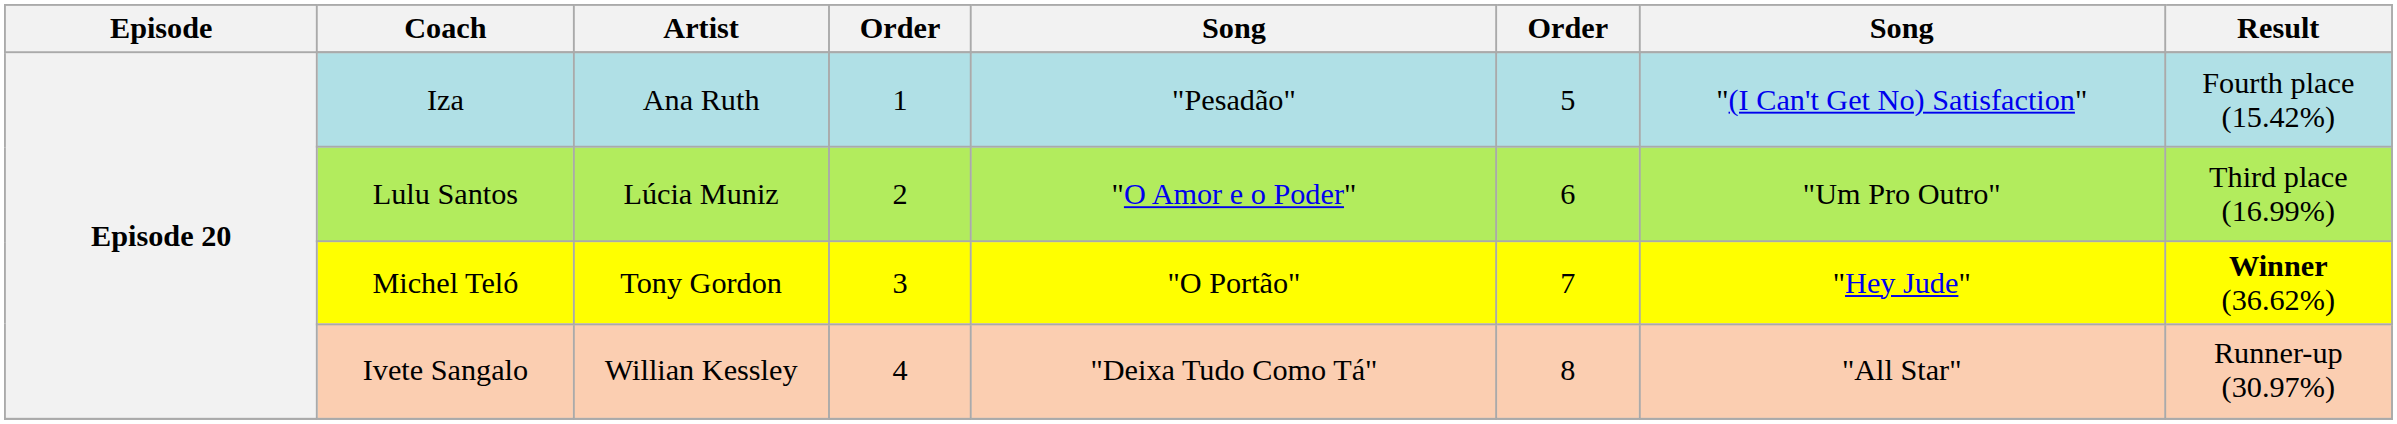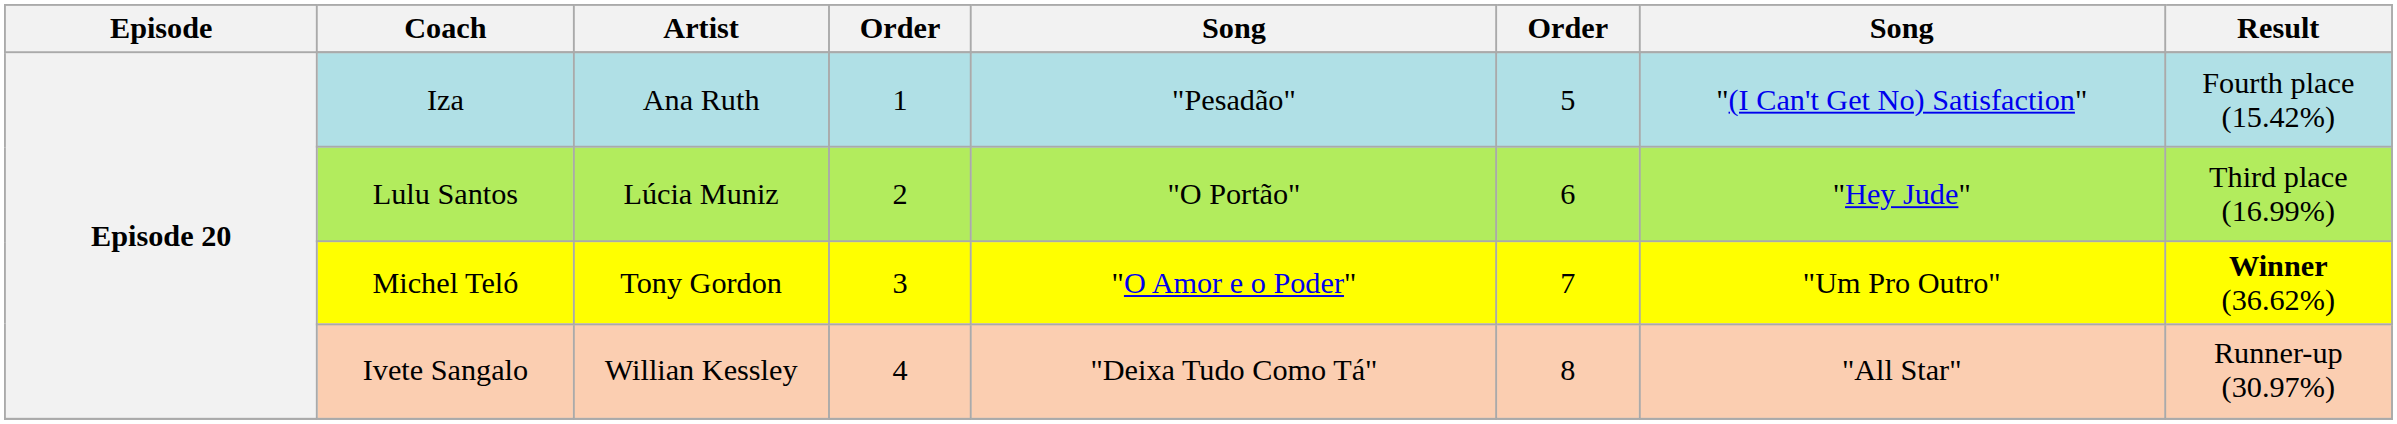Lulu Santos | column 5: "O Amor e o Poder" -> "O Portão"
Lulu Santos | column 7: "Um Pro Outro" -> "Hey Jude"
Michel Teló | column 5: "O Portão" -> "O Amor e o Poder"
Michel Teló | column 7: "Hey Jude" -> "Um Pro Outro"
